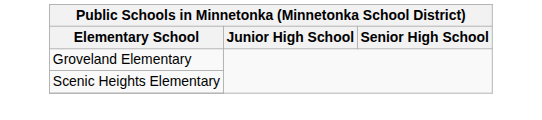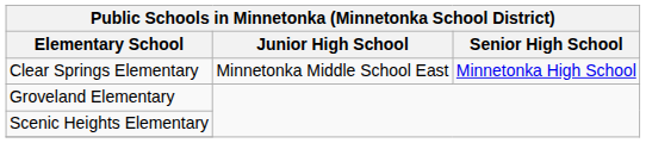+ row: Clear Springs Elementary | Minnetonka Middle School East | Minnetonka High School
